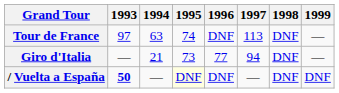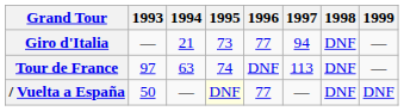rows swapped: Giro d'Italia <-> Tour de France
/ Vuelta a España | 1993: bold -> normal
/ Vuelta a España | 1996: DNF -> 77
